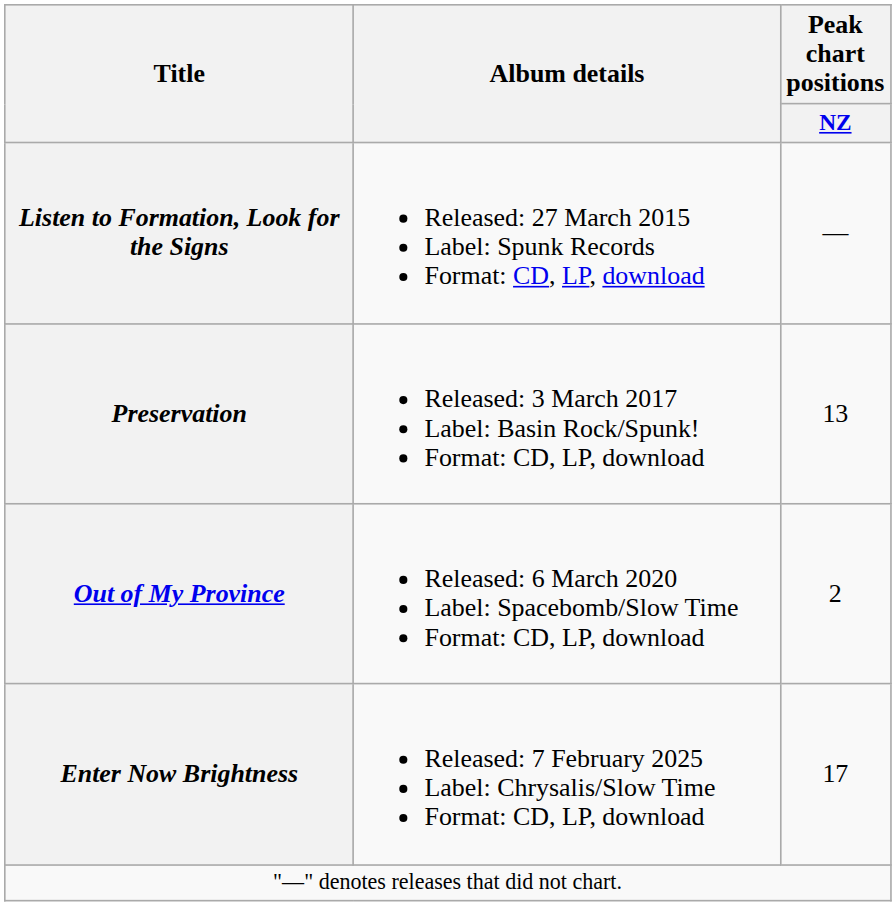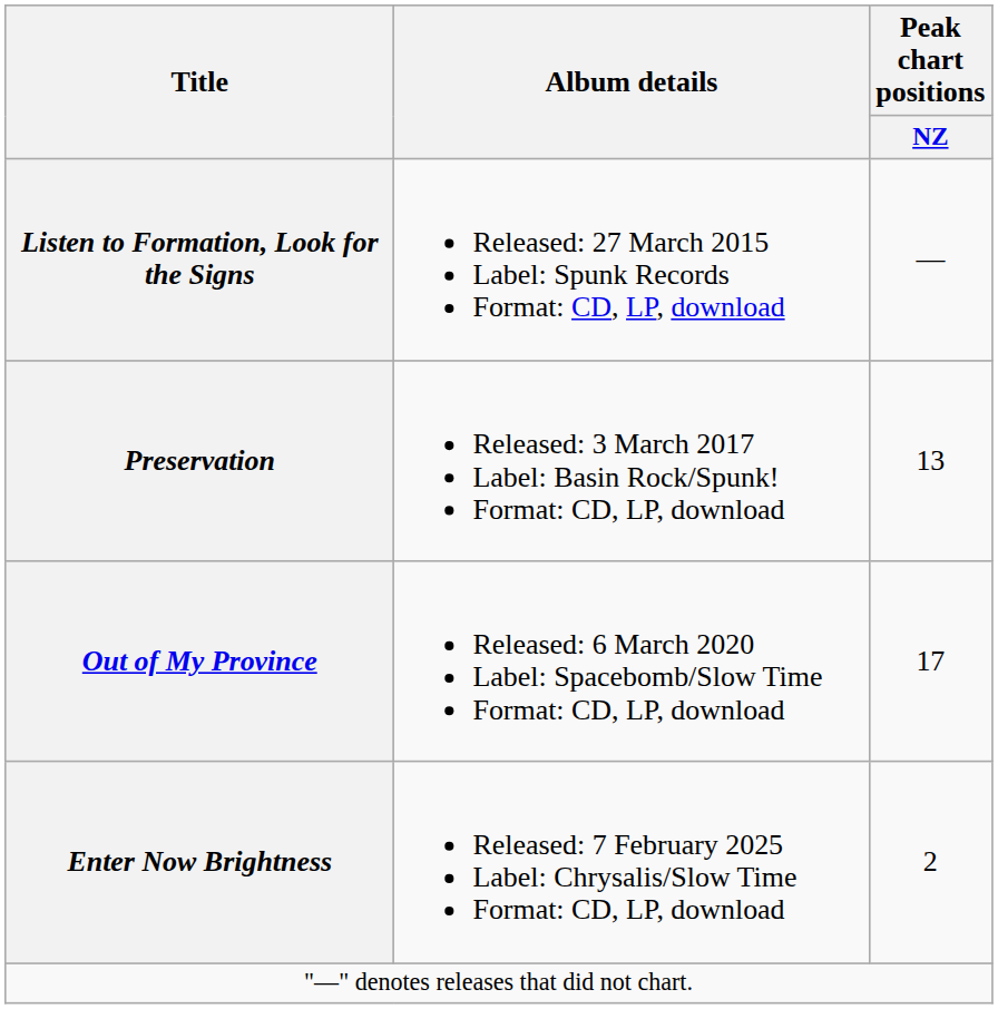Out of My Province | Peak chart positions / NZ: 2 -> 17
Enter Now Brightness | Peak chart positions / NZ: 17 -> 2
